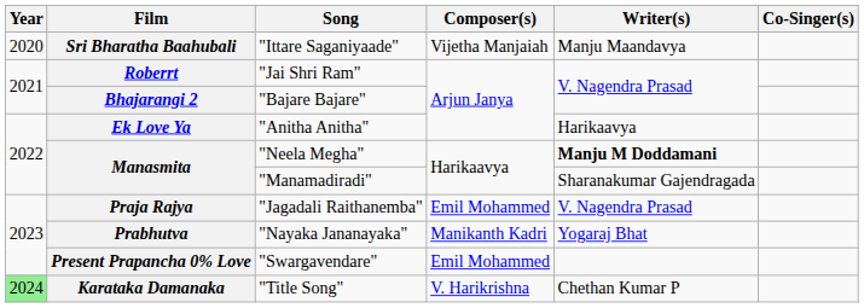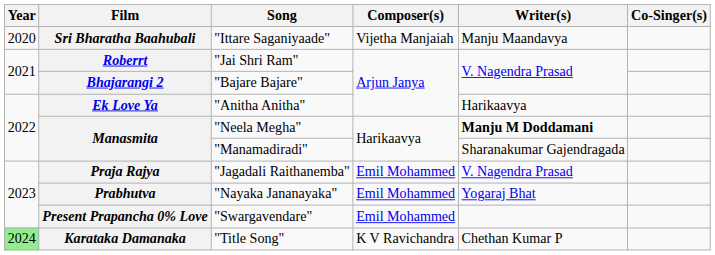Prabhutva | Composer(s): Manikanth Kadri -> Emil Mohammed
Karataka Damanaka | Composer(s): V. Harikrishna -> K V Ravichandra
